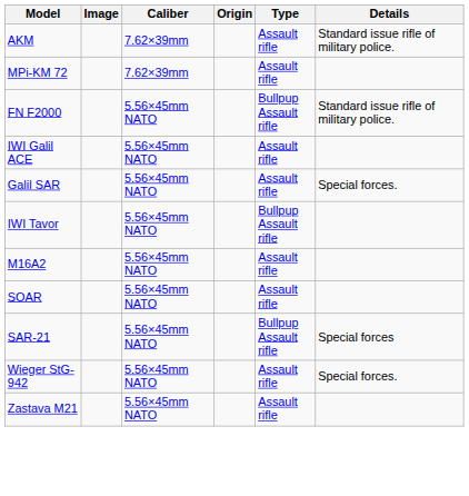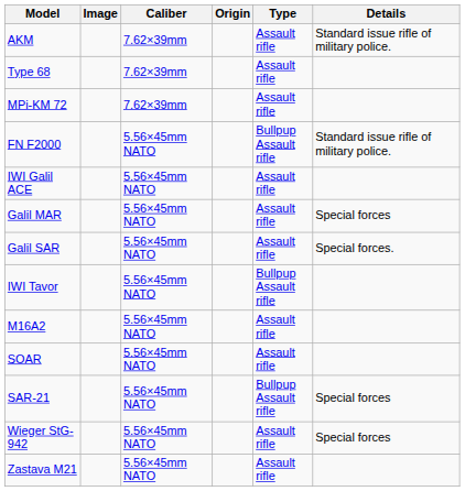+ row: Type 68 | 7.62×39mm | Assault rifle
+ row: Galil MAR | 5.56×45mm NATO | Assault rifle | Special forces
Wieger StG-942 | Details: Special forces. -> Special forces
